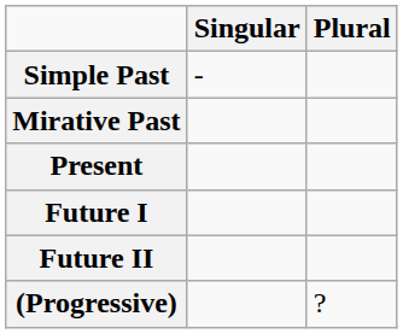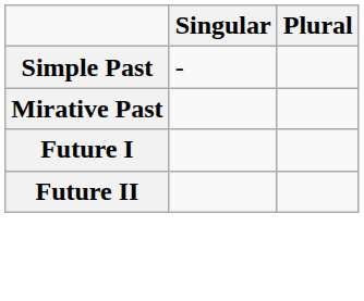- row: Present
- row: (Progressive) | ?
